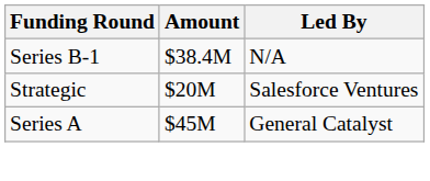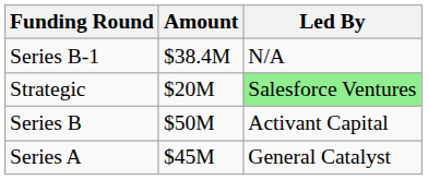Strategic | Led By: no background -> lightgreen background
+ row: Series B | $50M | Activant Capital
